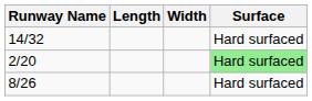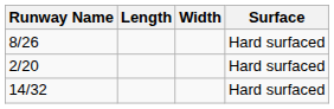rows swapped: 14/32 <-> 8/26
2/20 | Surface: lightgreen background -> no background
